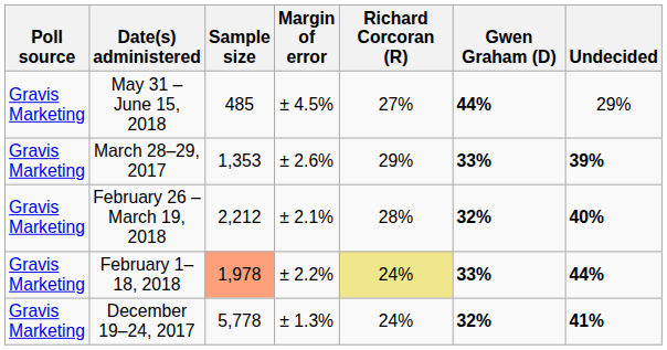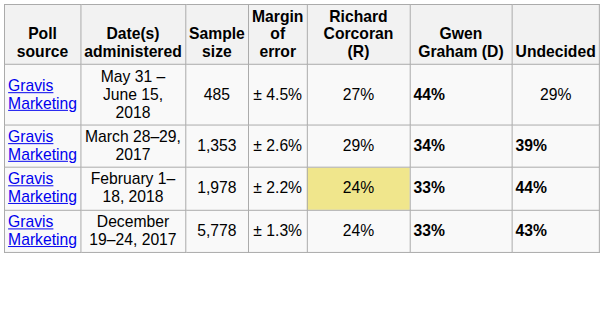March 28–29, 2017 | Gwen Graham (D): 33% -> 34%
- row: Gravis Marketing | February 26 – March 19, 2018 | 2,212 | ± 2.1% | 28% | 32% | 40%
February 1–18, 2018 | Sample size: lightsalmon background -> no background
December 19–24, 2017 | Gwen Graham (D): 32% -> 33%
December 19–24, 2017 | Undecided: 41% -> 43%
